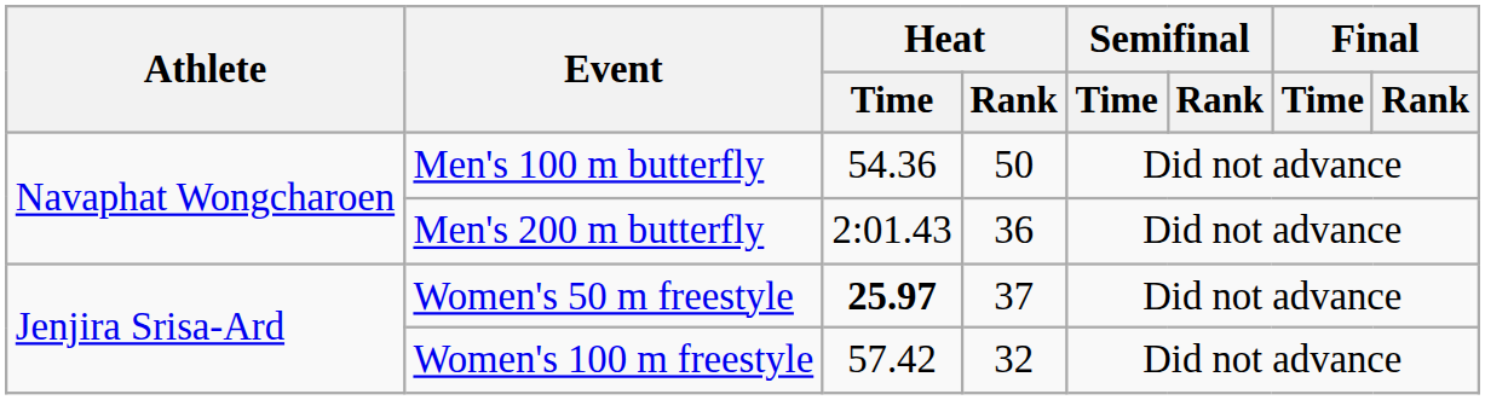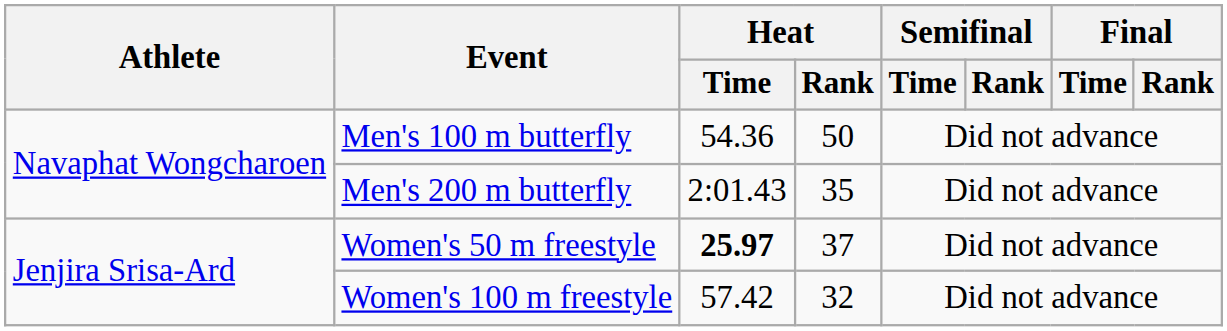Men's 200 m butterfly | Heat / Rank: 36 -> 35
